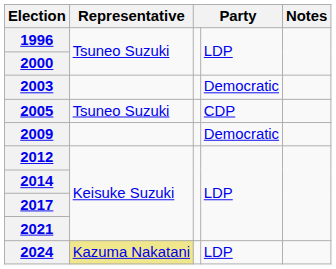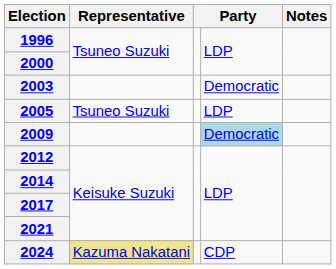2005 | column 4: CDP -> LDP
2009 | column 4: no background -> lightblue background
2024 | column 4: LDP -> CDP
